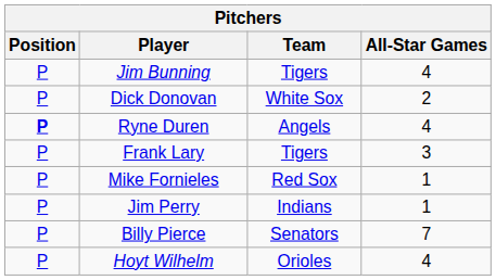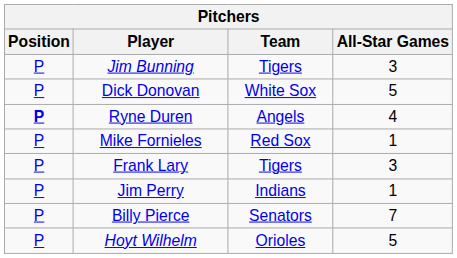Jim Bunning | All-Star Games: 4 -> 3
Dick Donovan | All-Star Games: 2 -> 5
rows swapped: Mike Fornieles <-> Frank Lary
Hoyt Wilhelm | All-Star Games: 4 -> 5
